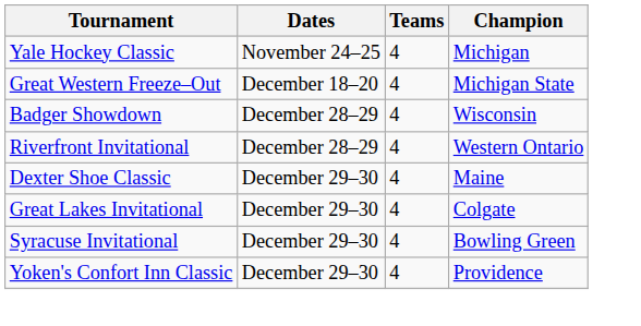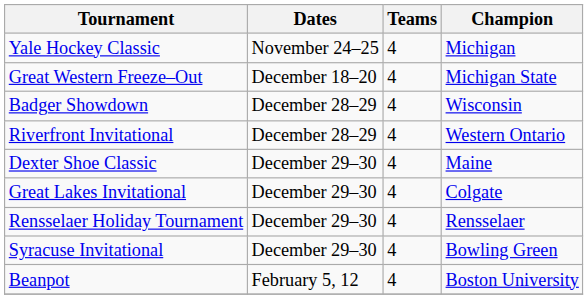+ row: Rensselaer Holiday Tournament | December 29–30 | 4 | Rensselaer
- row: Yoken's Confort Inn Classic | December 29–30 | 4 | Providence
+ row: Beanpot | February 5, 12 | 4 | Boston University
